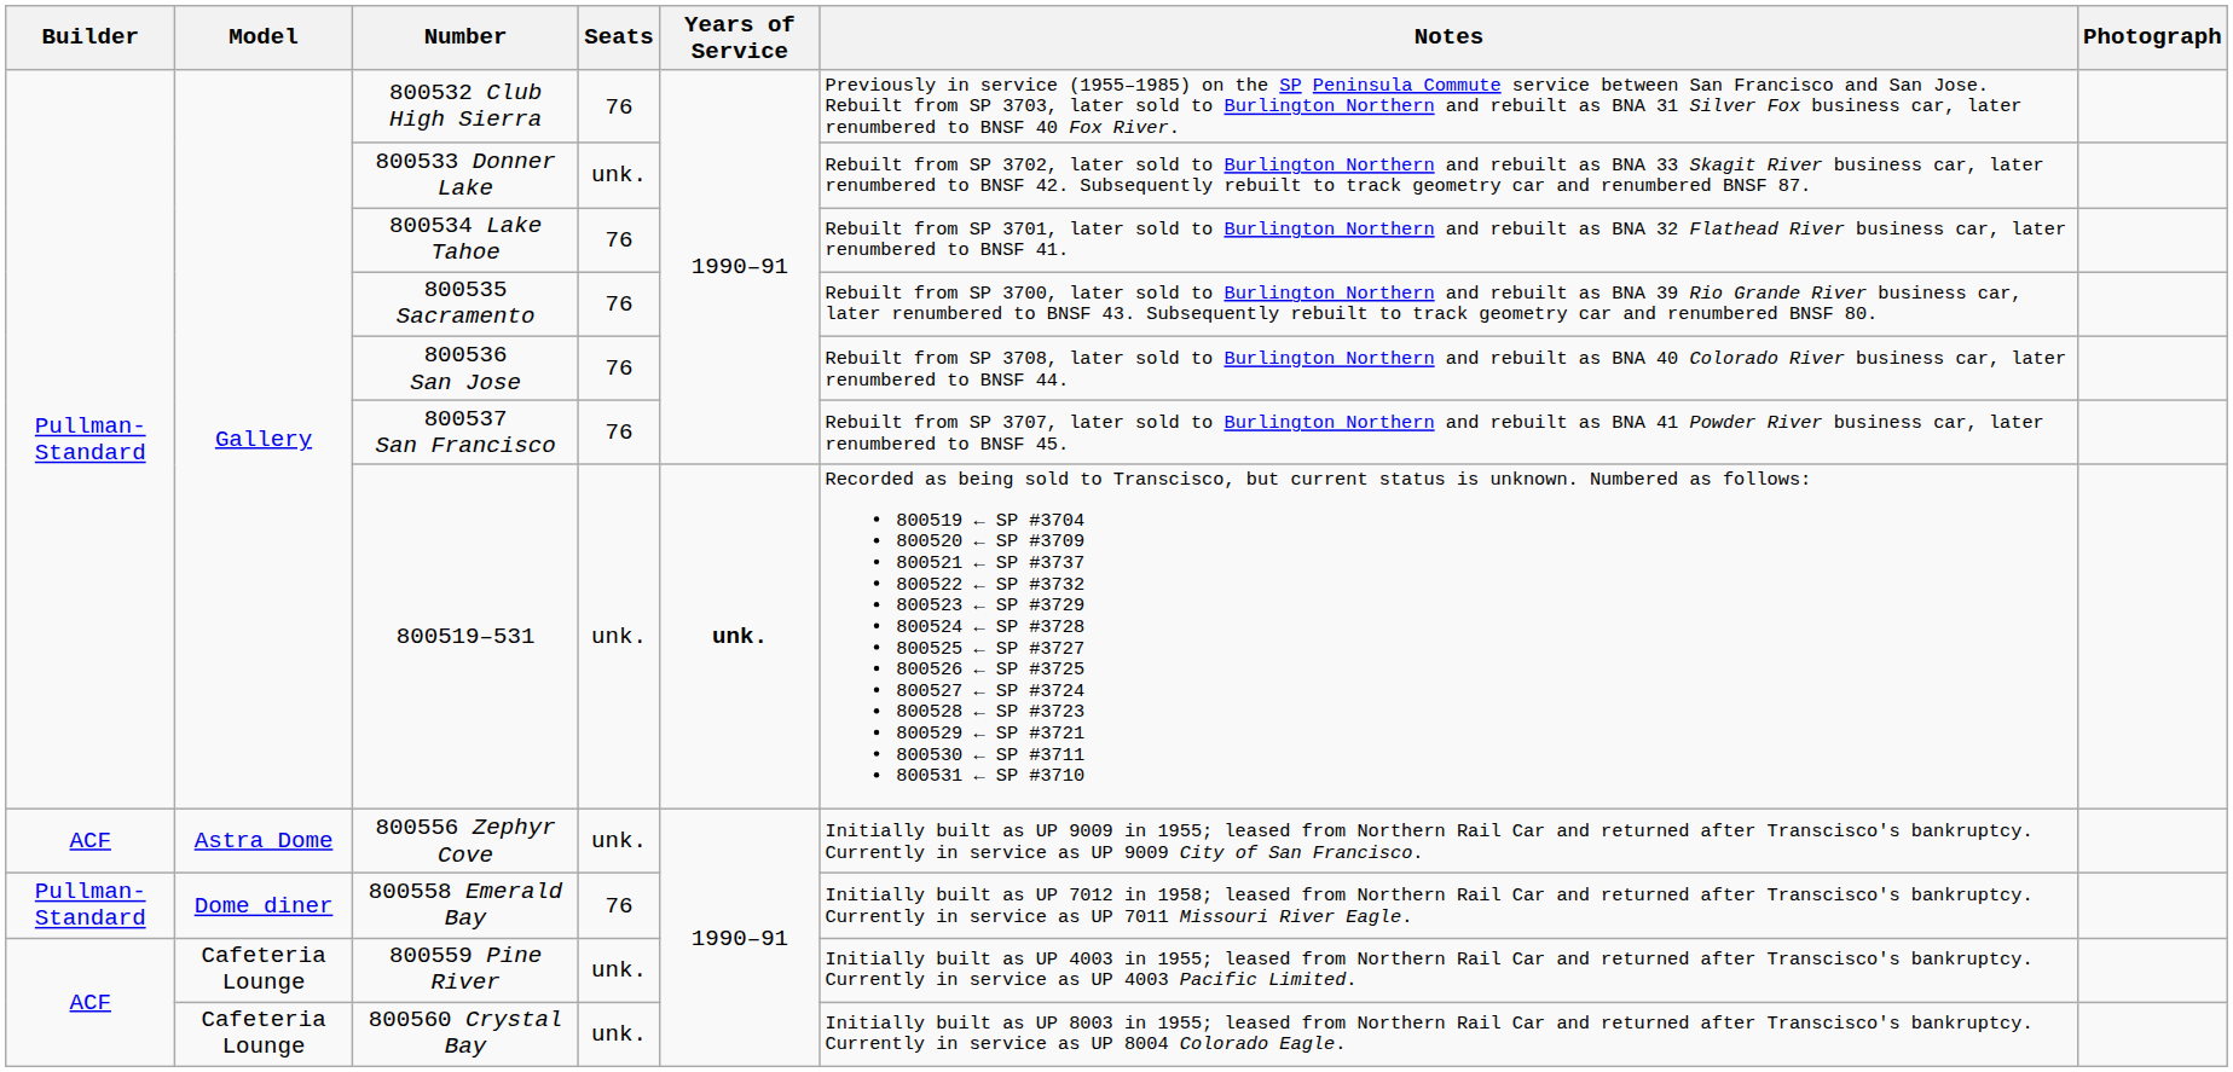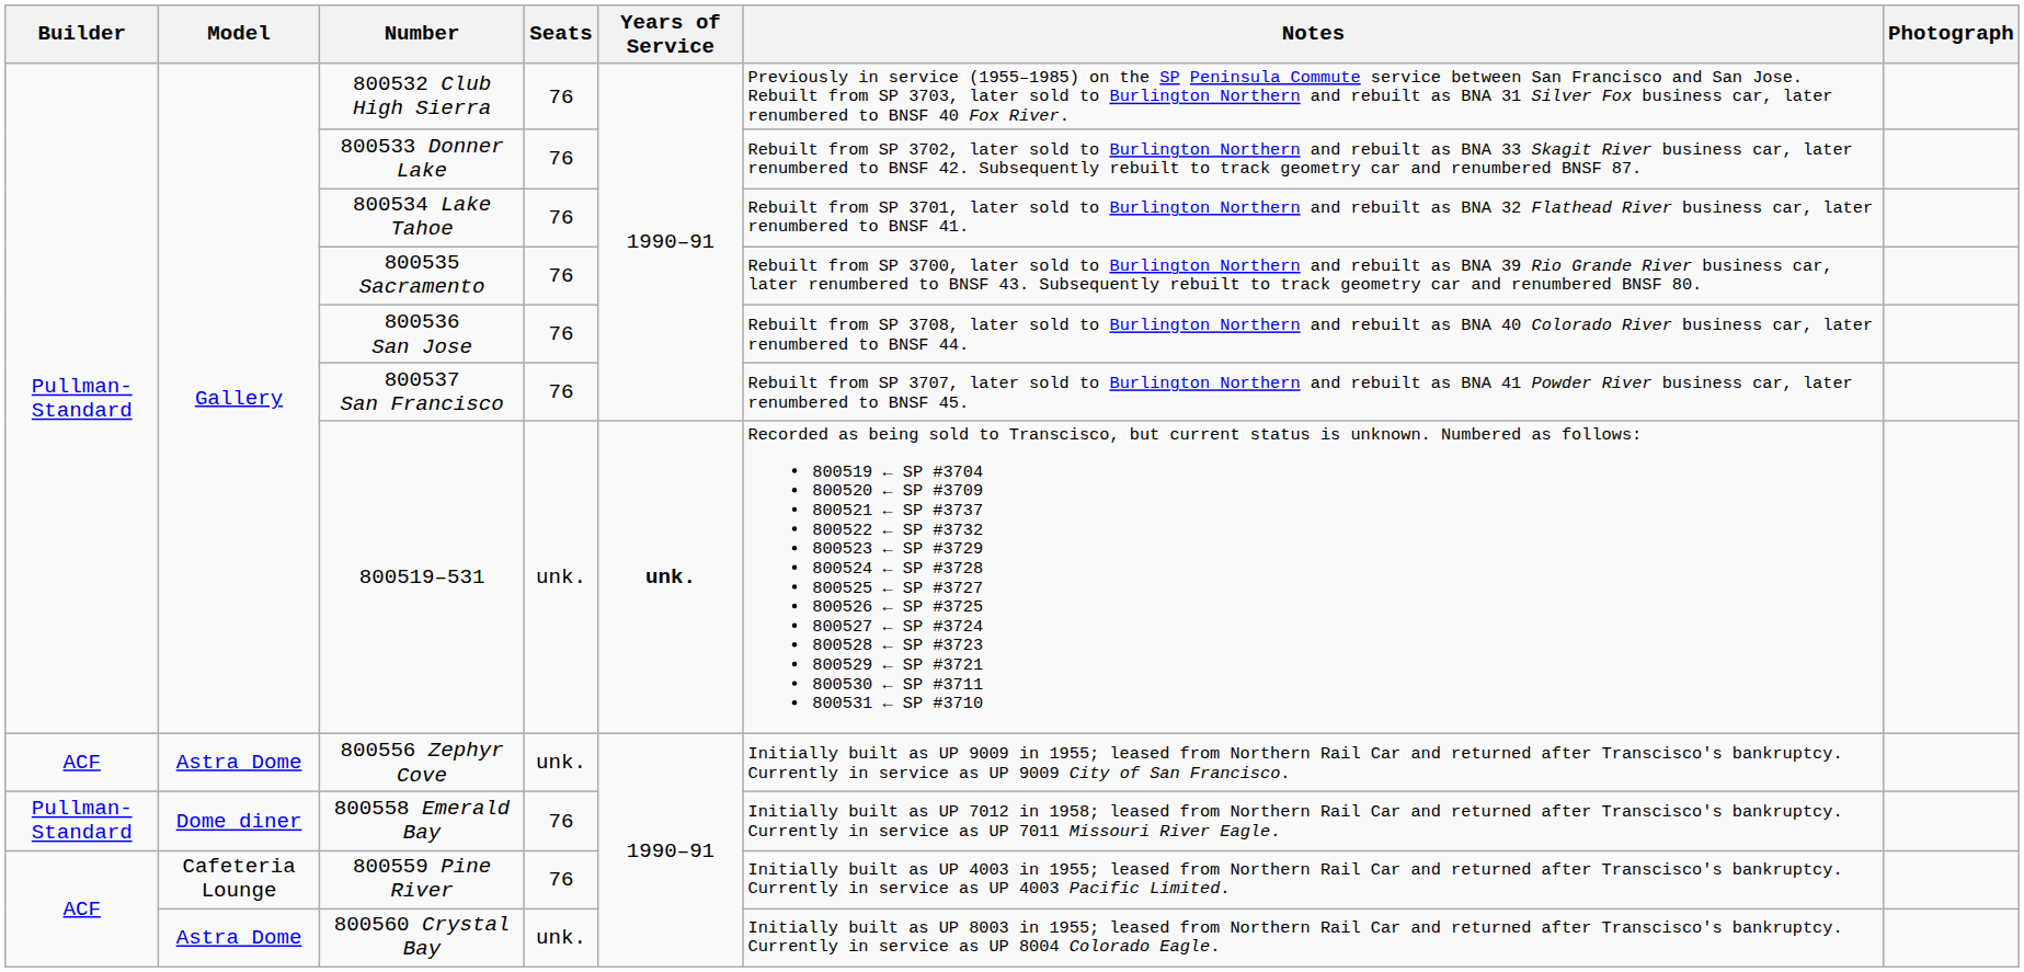800533 Donner Lake | Seats: unk. -> 76
800559 Pine River | Seats: unk. -> 76
800560 Crystal Bay | Model: Cafeteria Lounge -> Astra Dome
